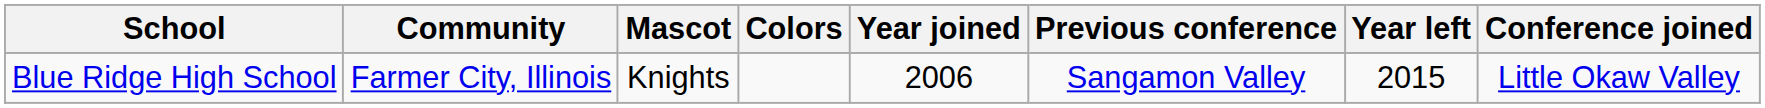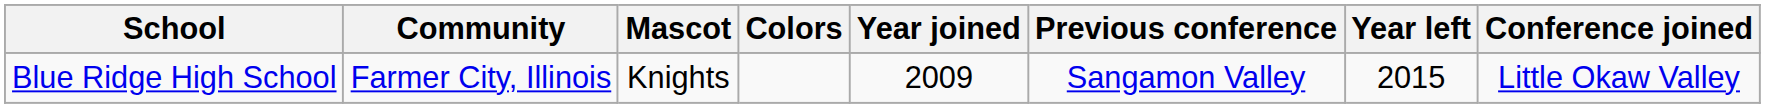Blue Ridge High School | Year joined: 2006 -> 2009
